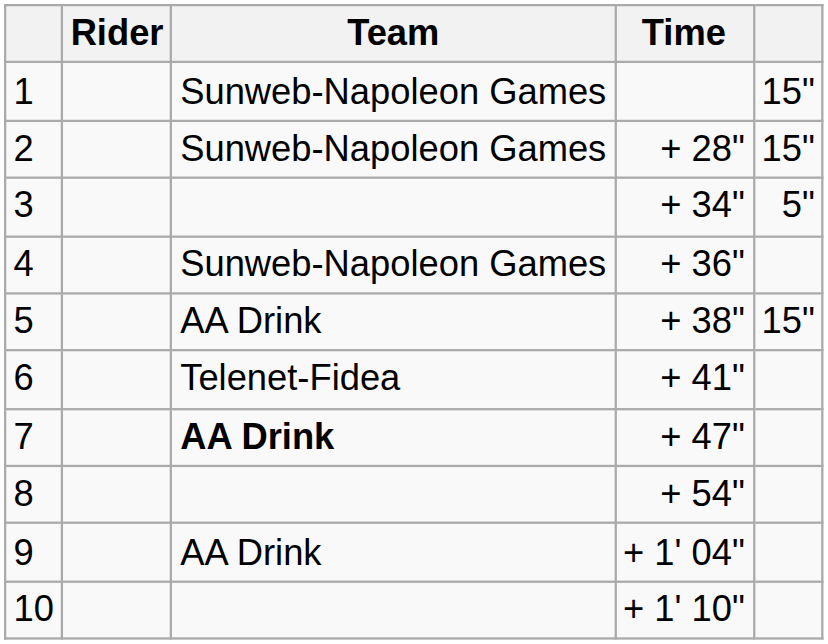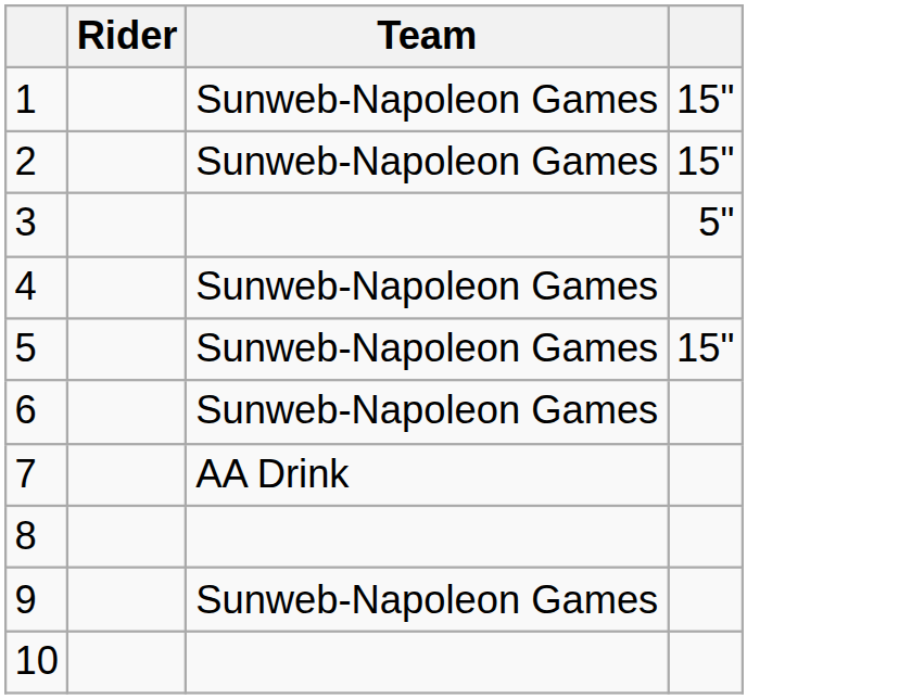- column: Time | + 28" | + 34" | + 36" | + 38" | + 41" | + 47" | + 54" | + 1' 04" | + 1' 10"
5 | Team: AA Drink -> Sunweb-Napoleon Games
6 | Team: Telenet-Fidea -> Sunweb-Napoleon Games
7 | Team: bold -> normal
9 | Team: AA Drink -> Sunweb-Napoleon Games
